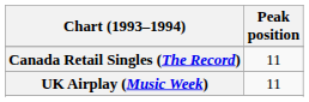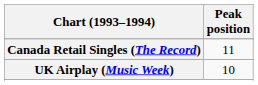UK Airplay (Music Week) | Peak position: 11 -> 10
